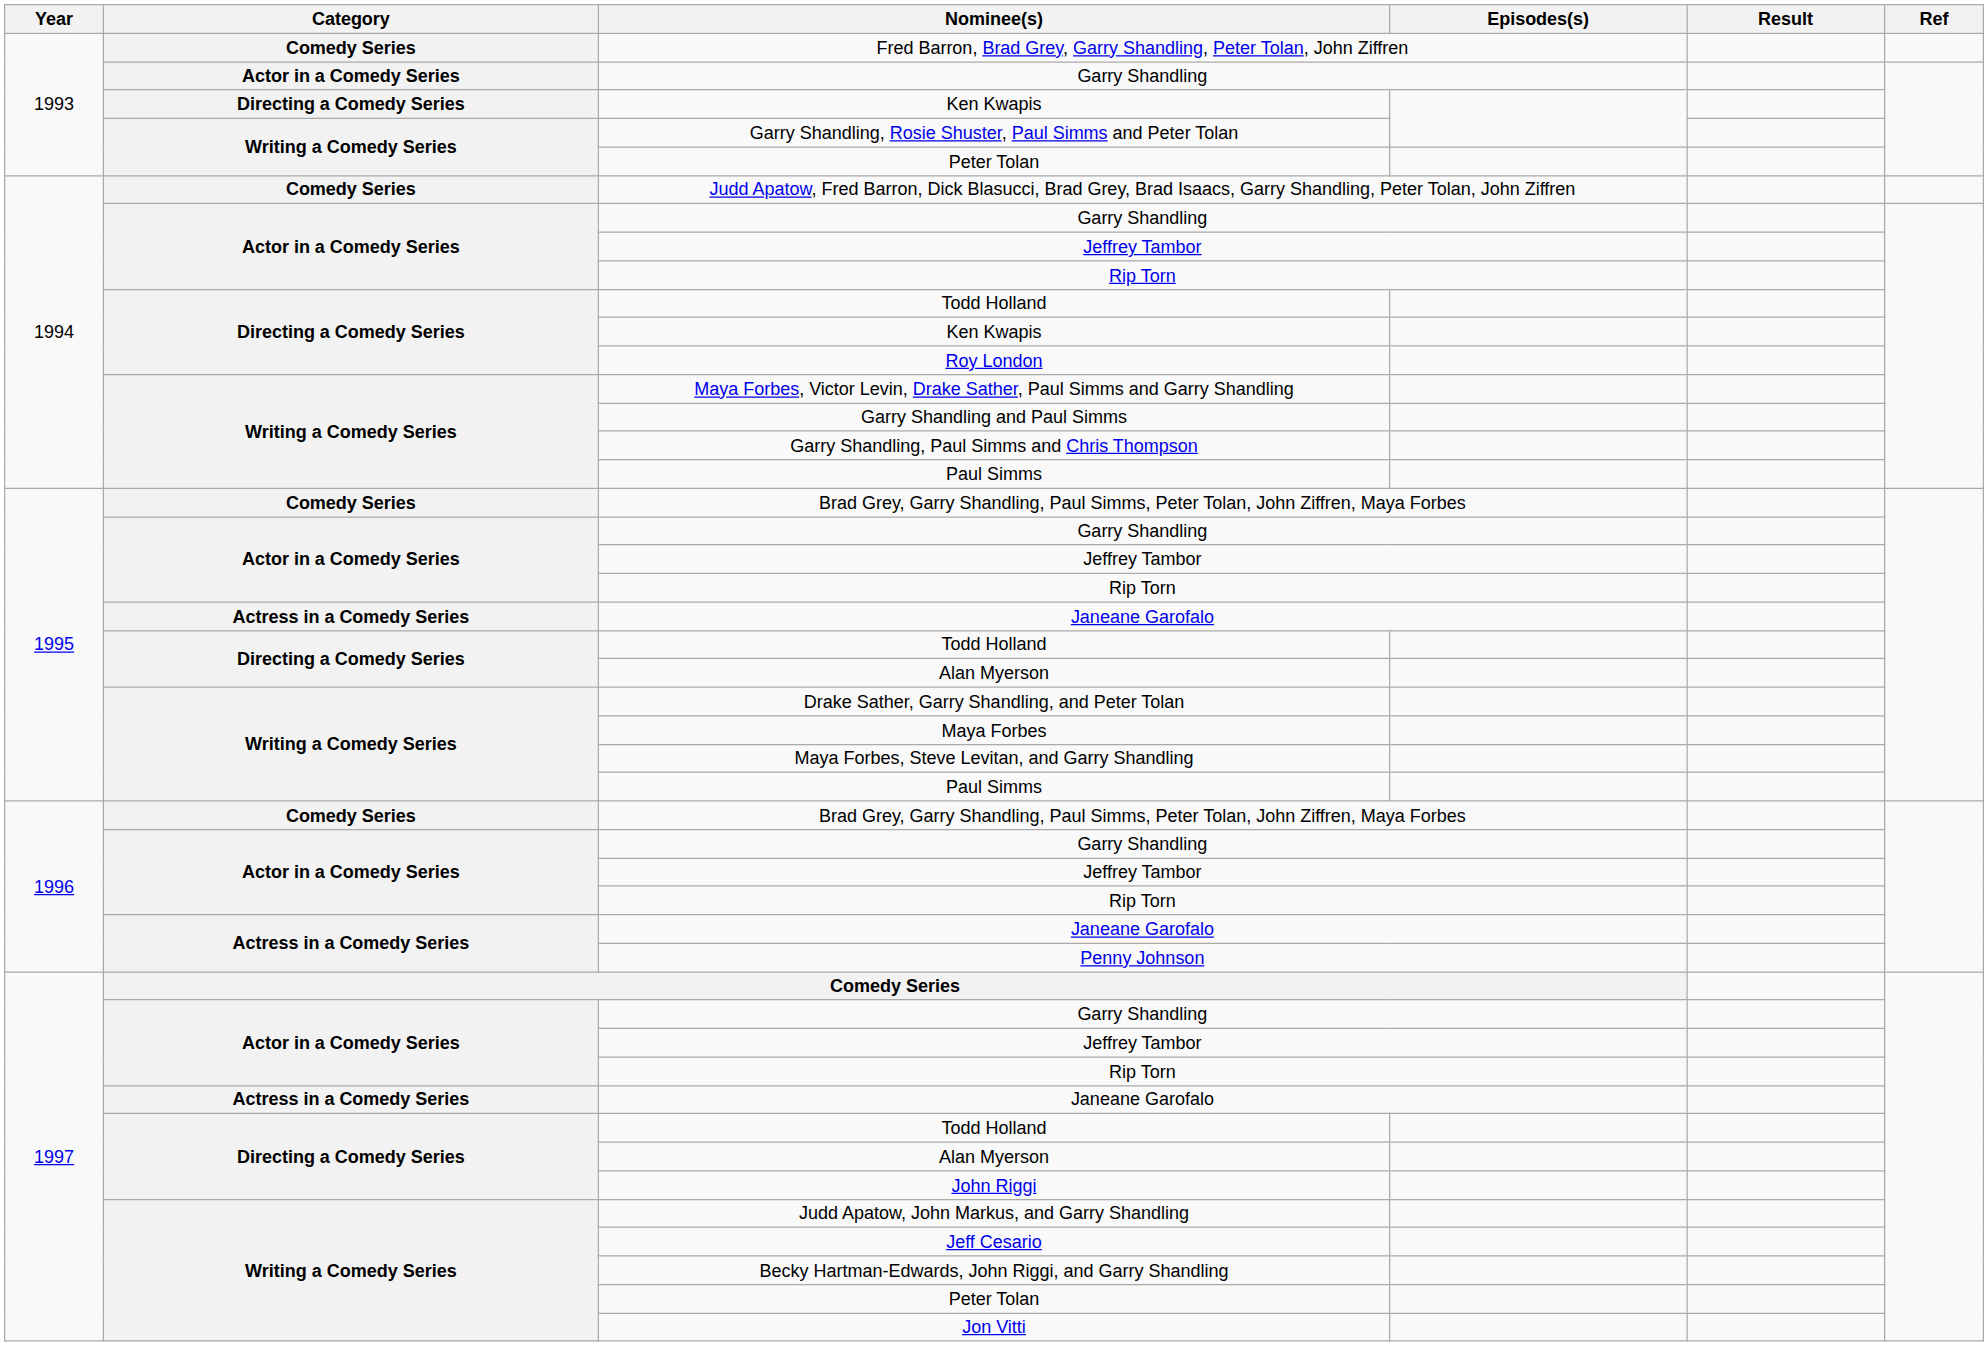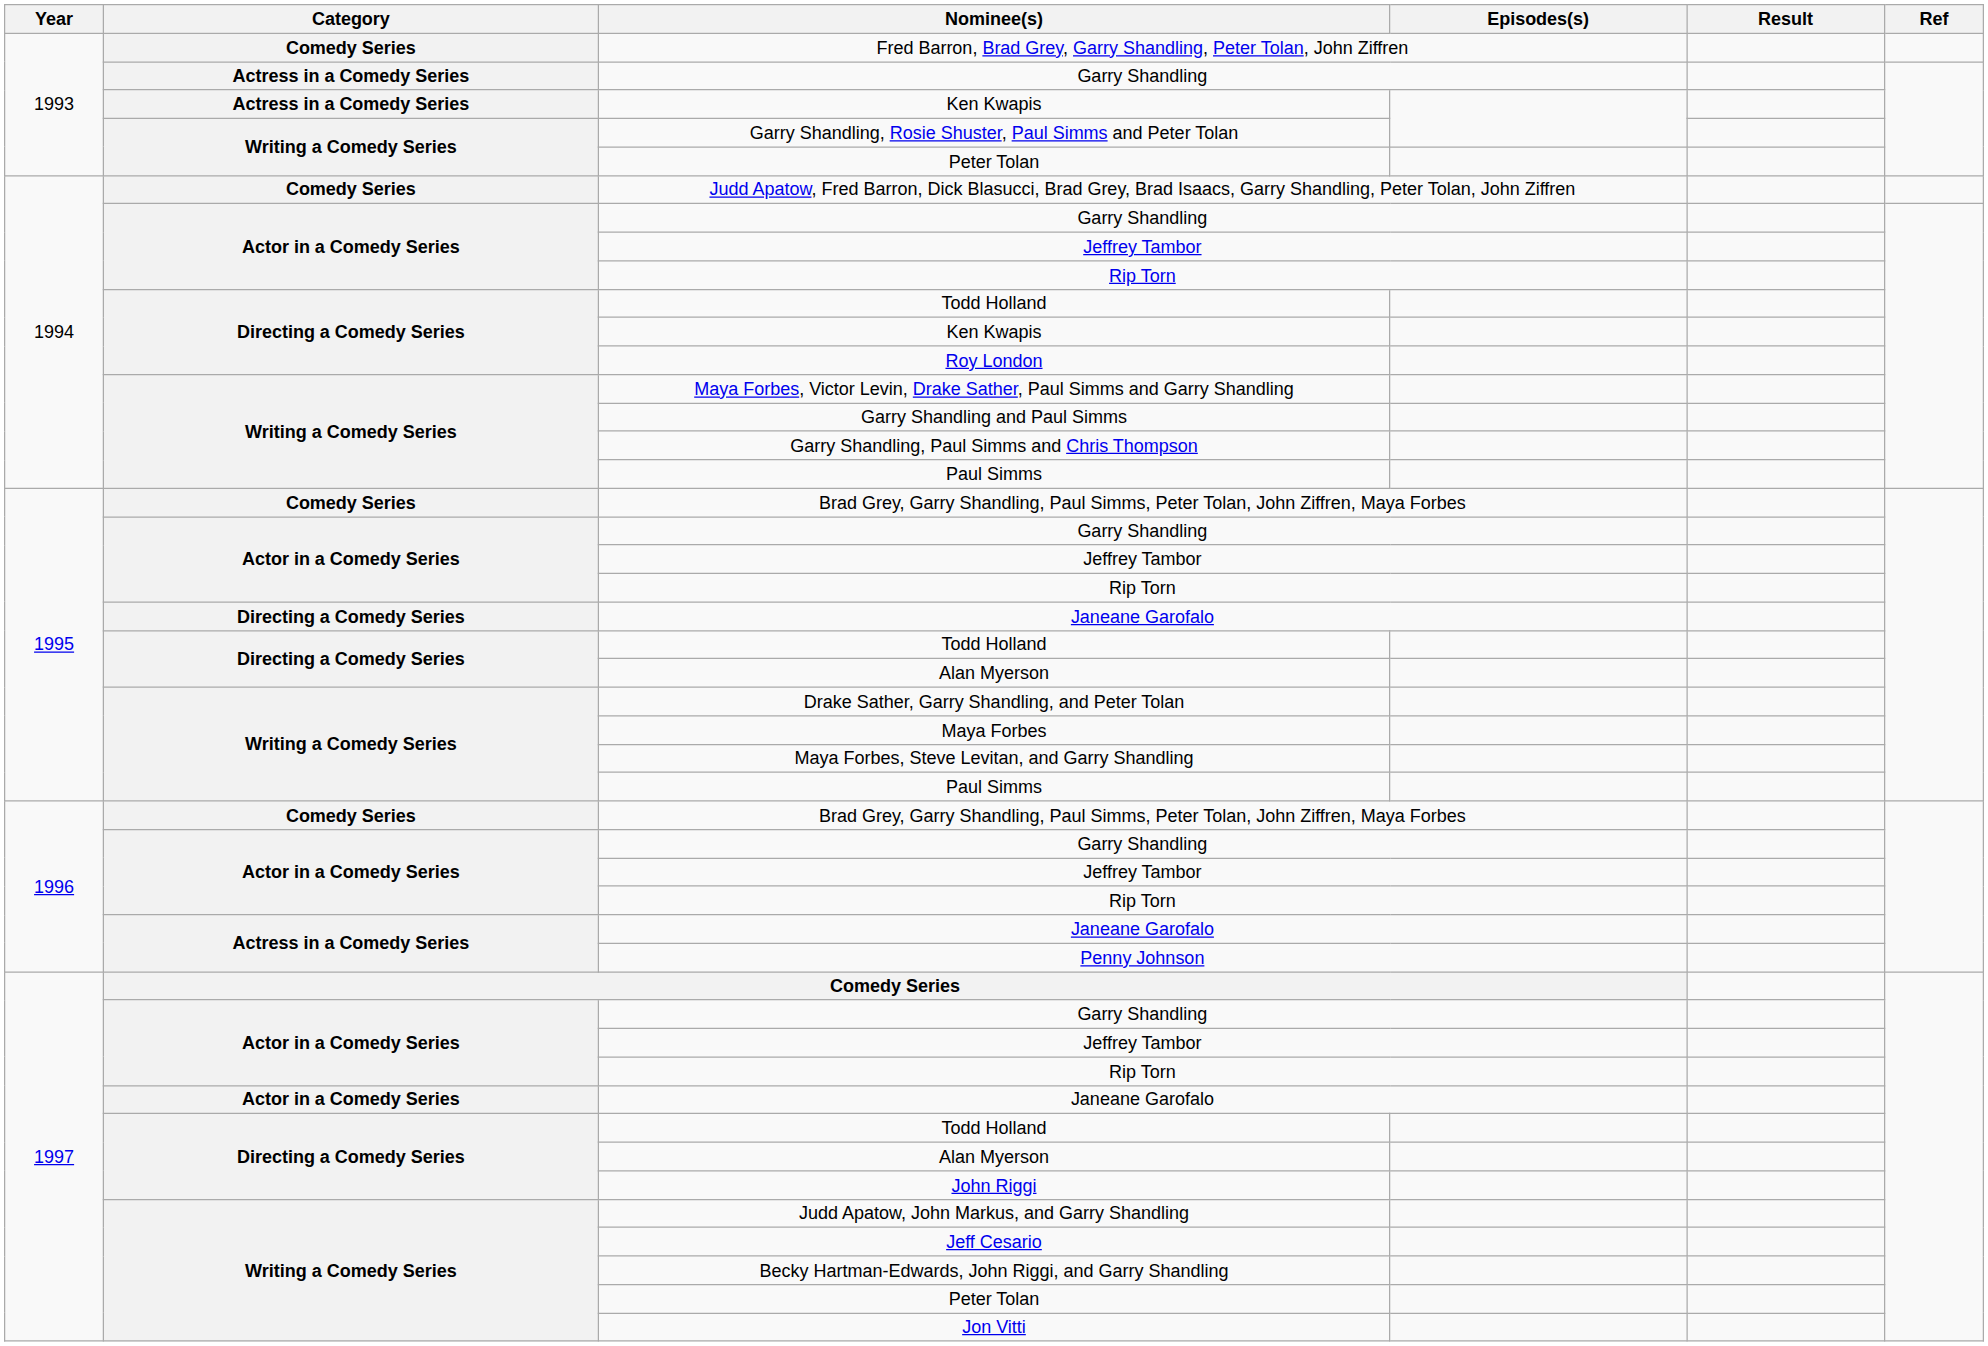1993 / Garry Shandling | Category: Actor in a Comedy Series -> Actress in a Comedy Series
1993 / Ken Kwapis | Category: Directing a Comedy Series -> Actress in a Comedy Series
1995 / Janeane Garofalo | Category: Actress in a Comedy Series -> Directing a Comedy Series
1997 / Janeane Garofalo | Category: Actress in a Comedy Series -> Actor in a Comedy Series
